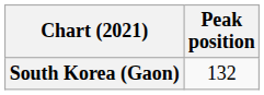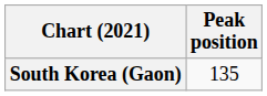South Korea (Gaon) | Peak position: 132 -> 135
